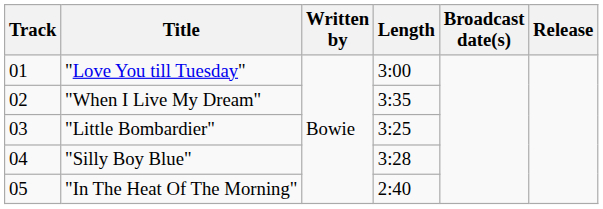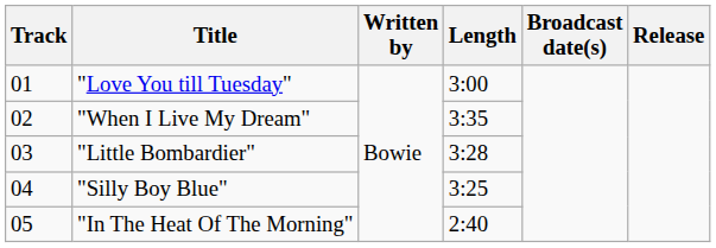"Little Bombardier" | Length: 3:25 -> 3:28
"Silly Boy Blue" | Length: 3:28 -> 3:25
